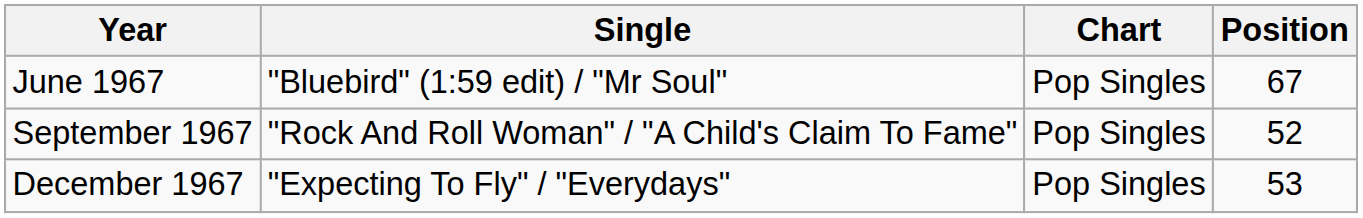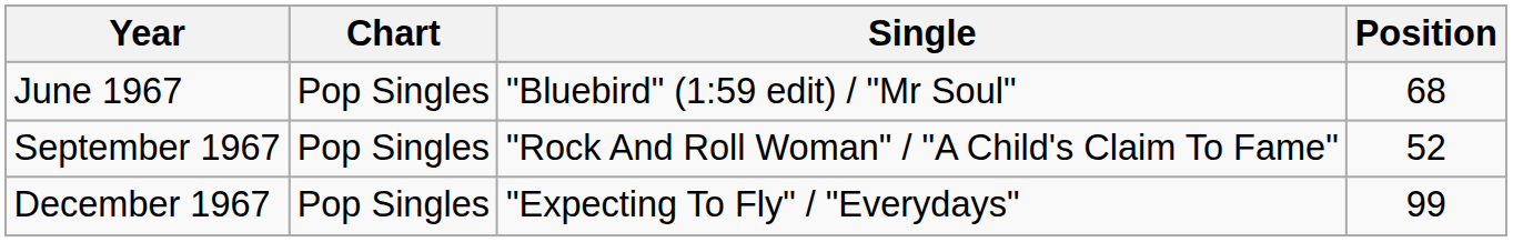columns swapped: Single <-> Chart
June 1967 | Position: 67 -> 68
December 1967 | Position: 53 -> 99
